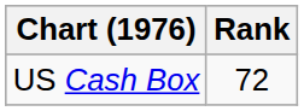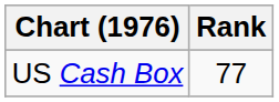US Cash Box | Rank: 72 -> 77
